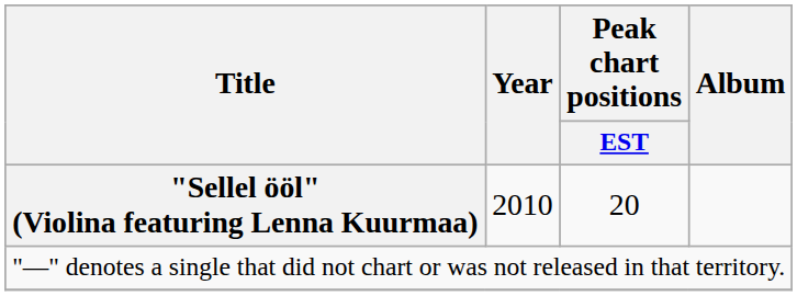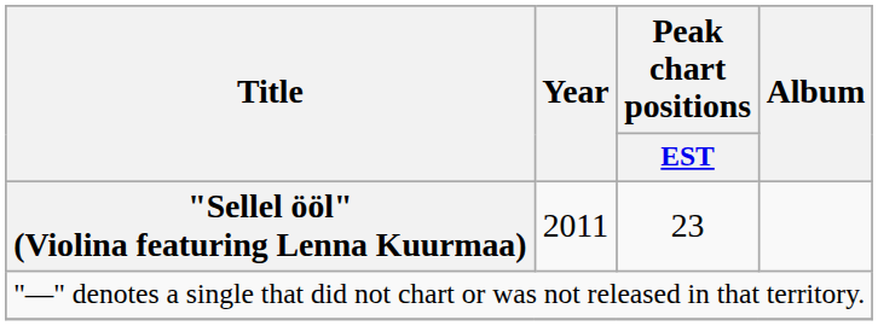"Sellel ööl" (Violina featuring Lenna Kuurmaa) | Year: 2010 -> 2011
"Sellel ööl" (Violina featuring Lenna Kuurmaa) | Peak chart positions / EST: 20 -> 23
